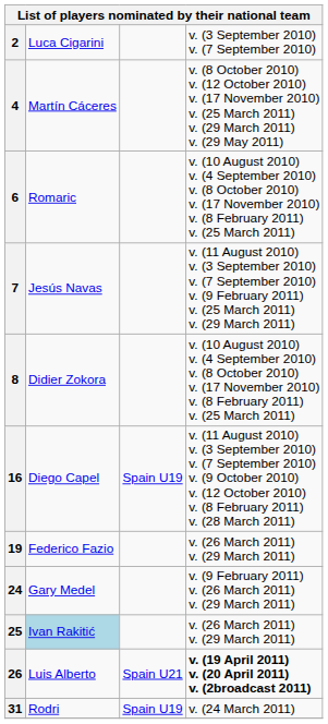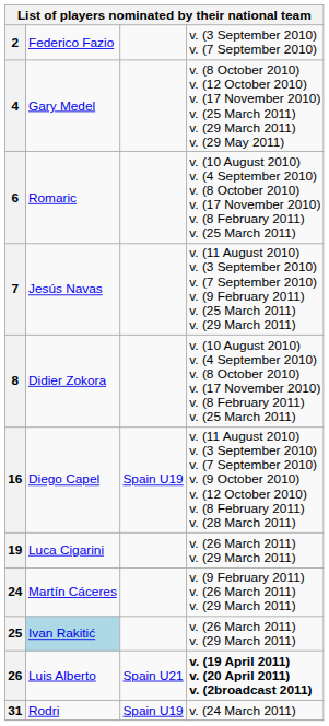2 | column 2: Luca Cigarini -> Federico Fazio
4 | column 2: Martín Cáceres -> Gary Medel
19 | column 2: Federico Fazio -> Luca Cigarini
24 | column 2: Gary Medel -> Martín Cáceres
